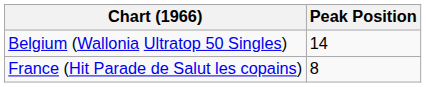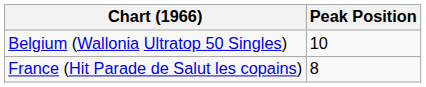Belgium (Wallonia Ultratop 50 Singles) | Peak Position: 14 -> 10
